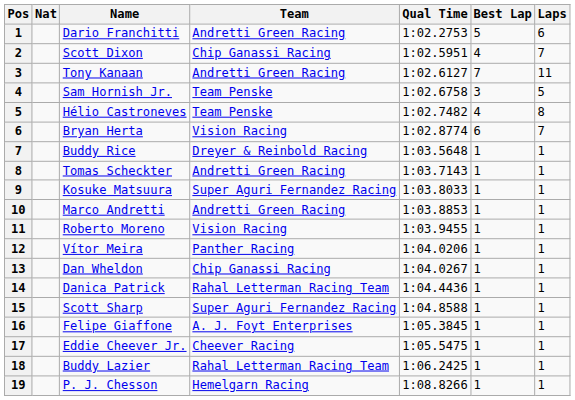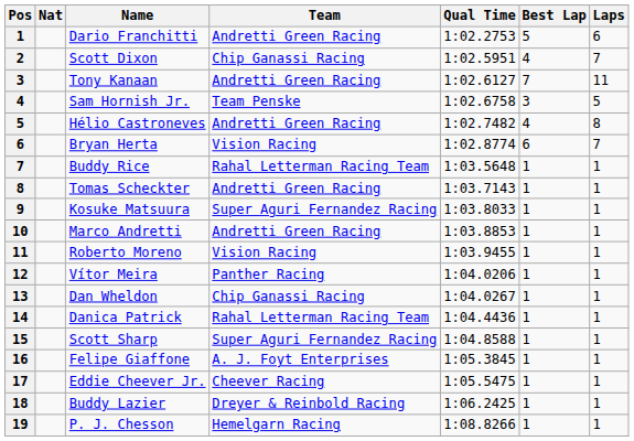Hélio Castroneves | Team: Team Penske -> Andretti Green Racing
Buddy Rice | Team: Dreyer & Reinbold Racing -> Rahal Letterman Racing Team
Buddy Lazier | Team: Rahal Letterman Racing Team -> Dreyer & Reinbold Racing
